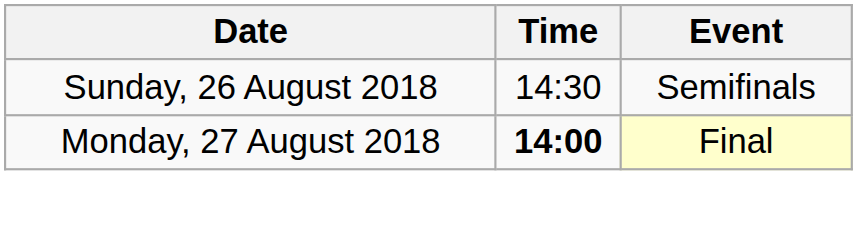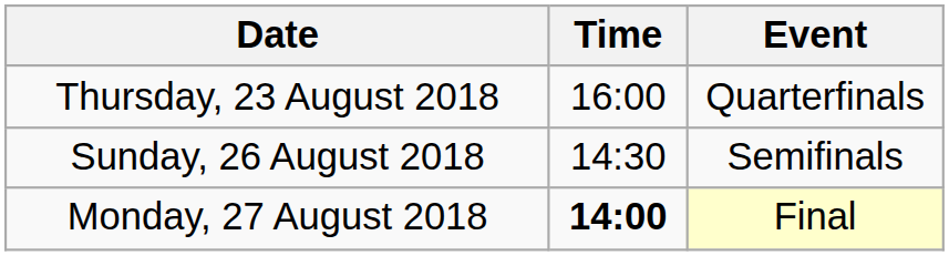+ row: Thursday, 23 August 2018 | 16:00 | Quarterfinals
